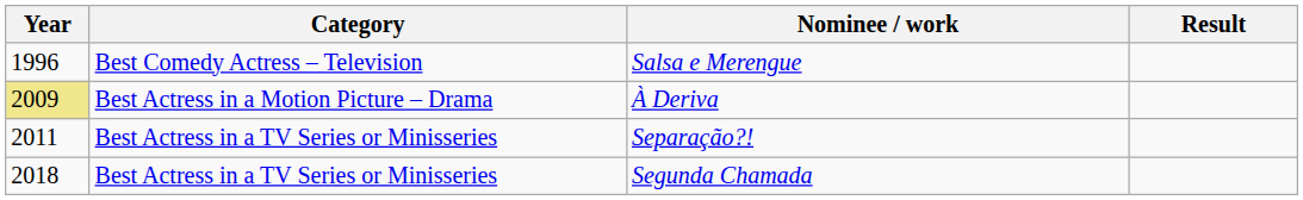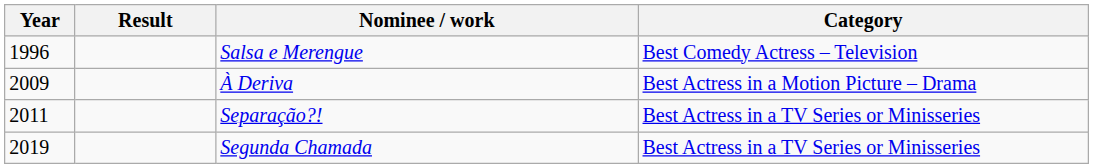columns swapped: Category <-> Result
À Deriva | Year: khaki background -> no background
Segunda Chamada | Year: 2018 -> 2019
